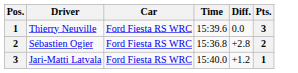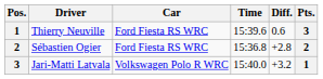Thierry Neuville | Diff.: 0.0 -> 0.6
Jari-Matti Latvala | Car: Ford Fiesta RS WRC -> Volkswagen Polo R WRC
Jari-Matti Latvala | Diff.: +1.2 -> +3.2
